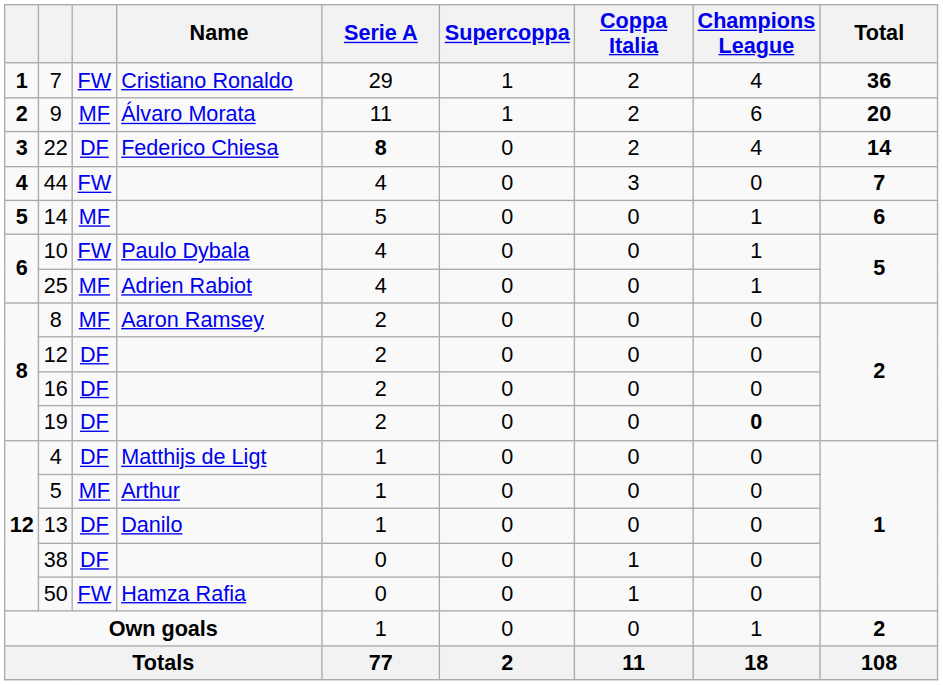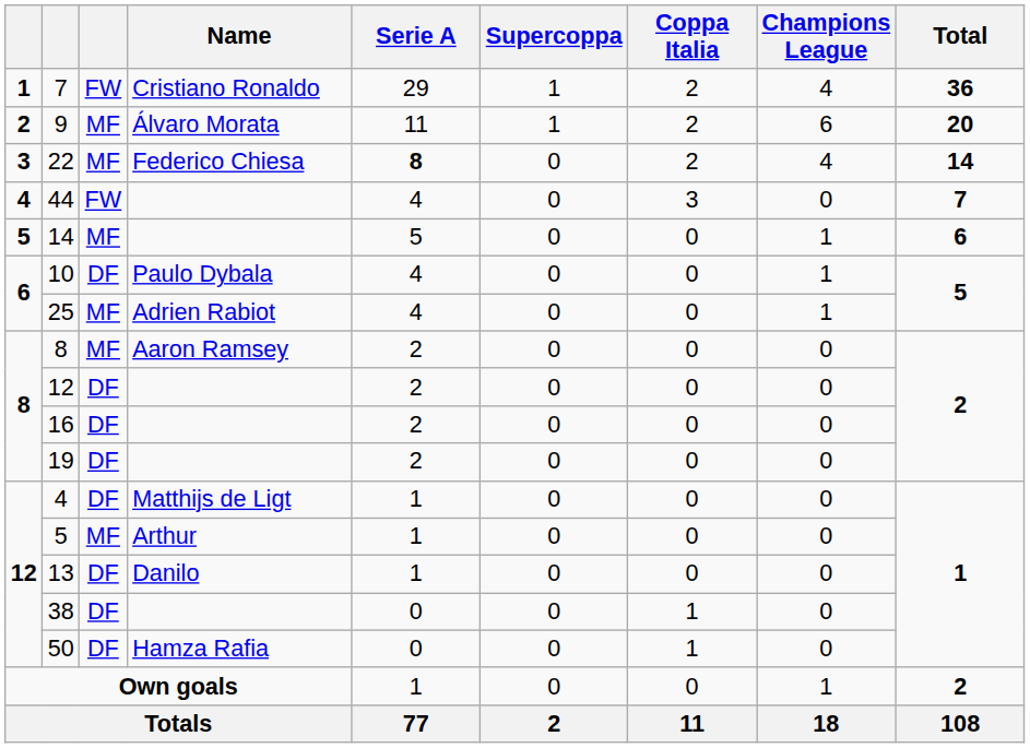22 | column 3: DF -> MF
10 | column 3: FW -> DF
19 | Champions League: bold -> normal
50 | column 3: FW -> DF
